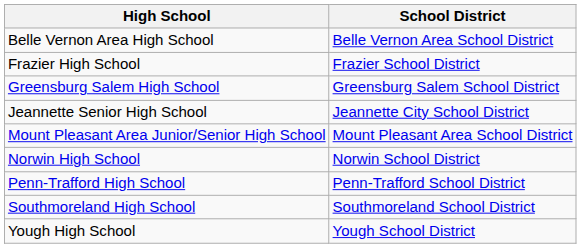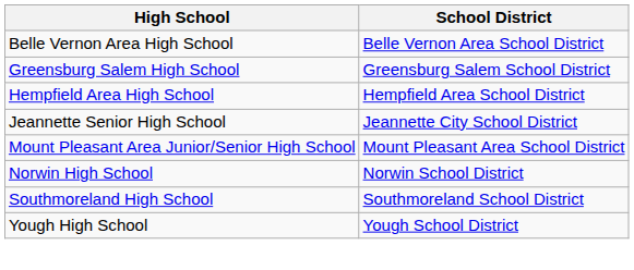- row: Frazier High School | Frazier School District
+ row: Hempfield Area High School | Hempfield Area School District
- row: Penn-Trafford High School | Penn-Trafford School District
